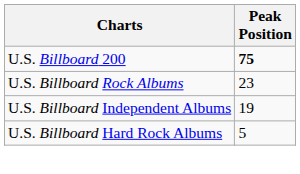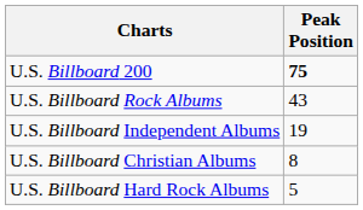U.S. Billboard Rock Albums | Peak Position: 23 -> 43
+ row: U.S. Billboard Christian Albums | 8
